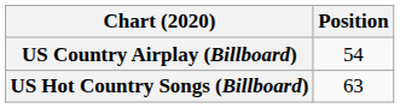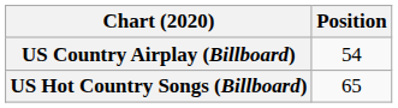US Hot Country Songs (Billboard) | Position: 63 -> 65
